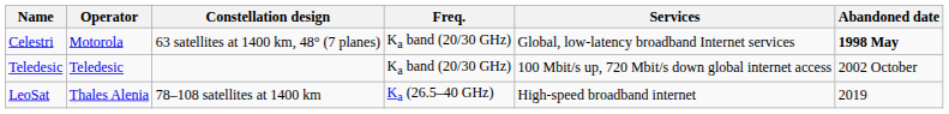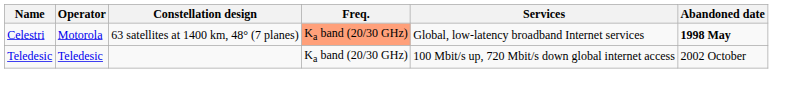Celestri | Freq.: no background -> lightsalmon background
- row: LeoSat | Thales Alenia | 78–108 satellites at 1400 km | Ka (26.5–40 GHz) | High-speed broadband internet | 2019
